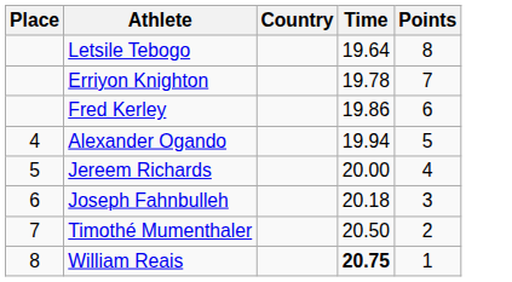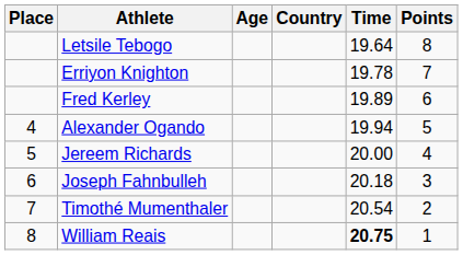+ column: Age
Fred Kerley | Time: 19.86 -> 19.89
Timothé Mumenthaler | Time: 20.50 -> 20.54
